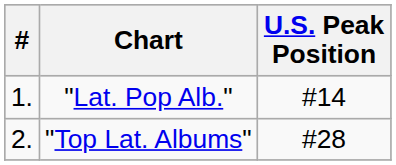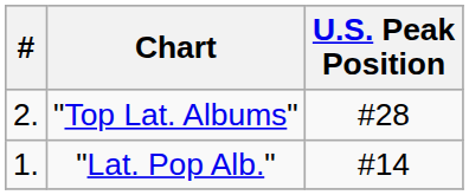rows swapped: "Lat. Pop Alb." <-> "Top Lat. Albums"
